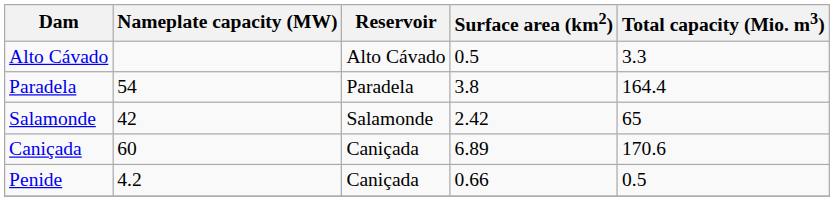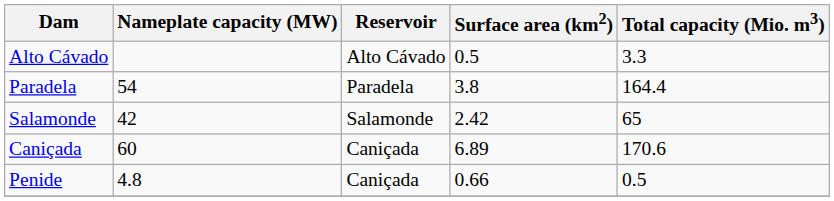Penide | Nameplate capacity (MW): 4.2 -> 4.8
